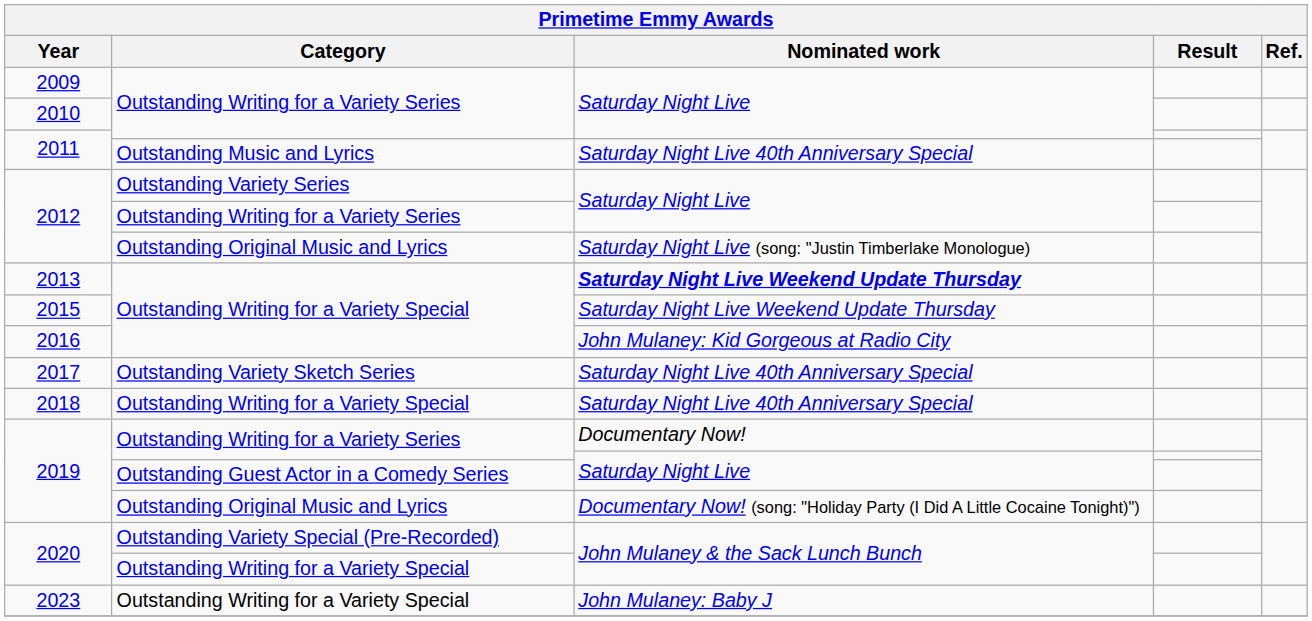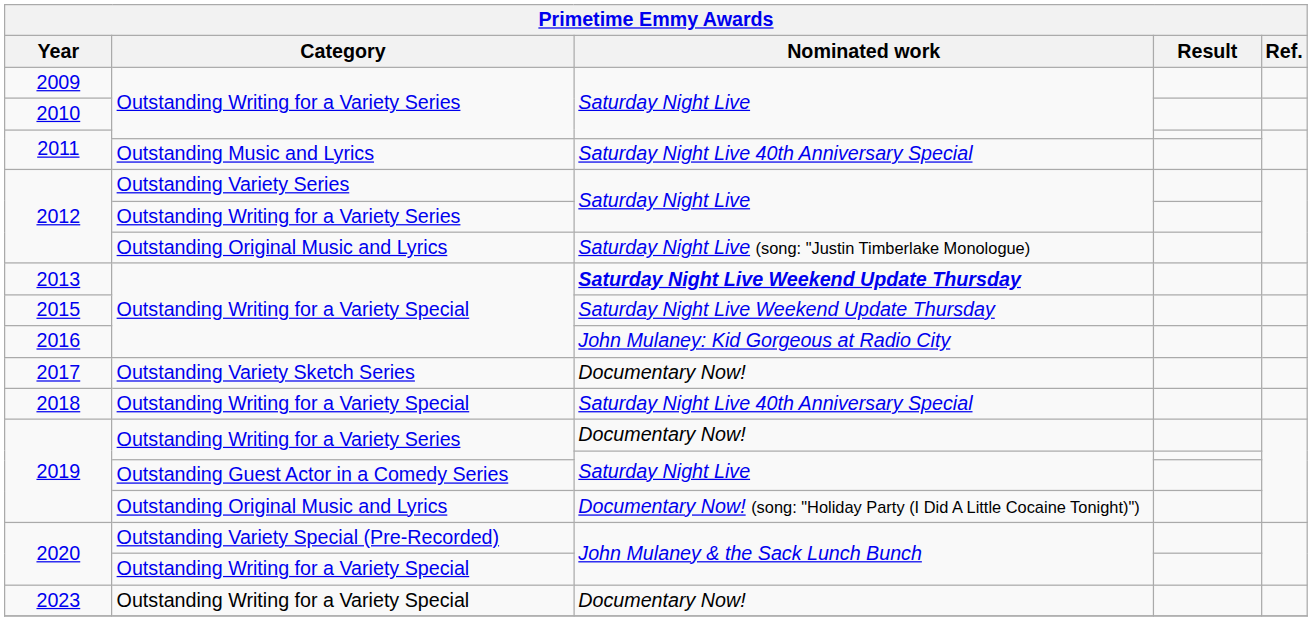2017 | Nominated work: Saturday Night Live 40th Anniversary Special -> Documentary Now!
2023 | Nominated work: John Mulaney: Baby J -> Documentary Now!
